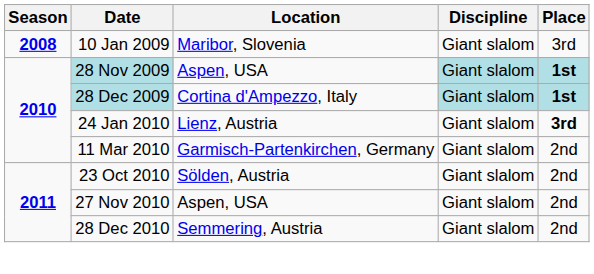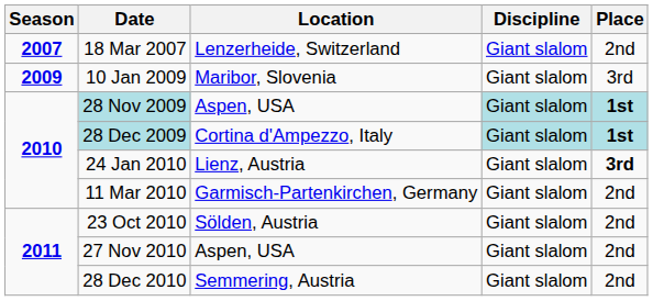+ row: 2007 | 18 Mar 2007 | Lenzerheide, Switzerland | Giant slalom | 2nd
10 Jan 2009 | Season: 2008 -> 2009
